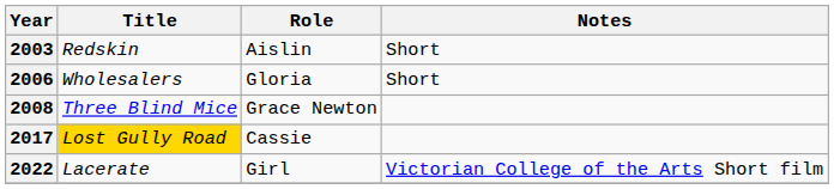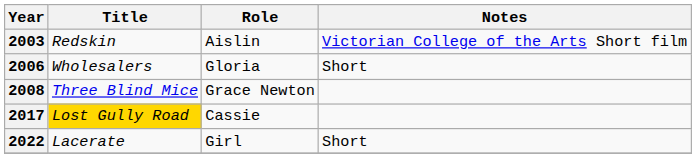2003 | Notes: Short -> Victorian College of the Arts Short film
2022 | Notes: Victorian College of the Arts Short film -> Short
